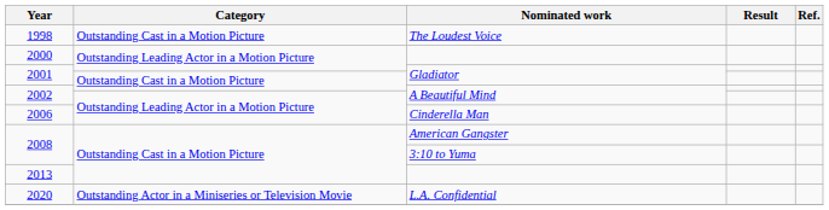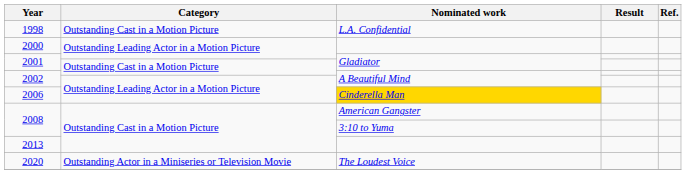1998 | Nominated work: The Loudest Voice -> L.A. Confidential
2006 | Nominated work: no background -> gold background
2020 | Nominated work: L.A. Confidential -> The Loudest Voice
